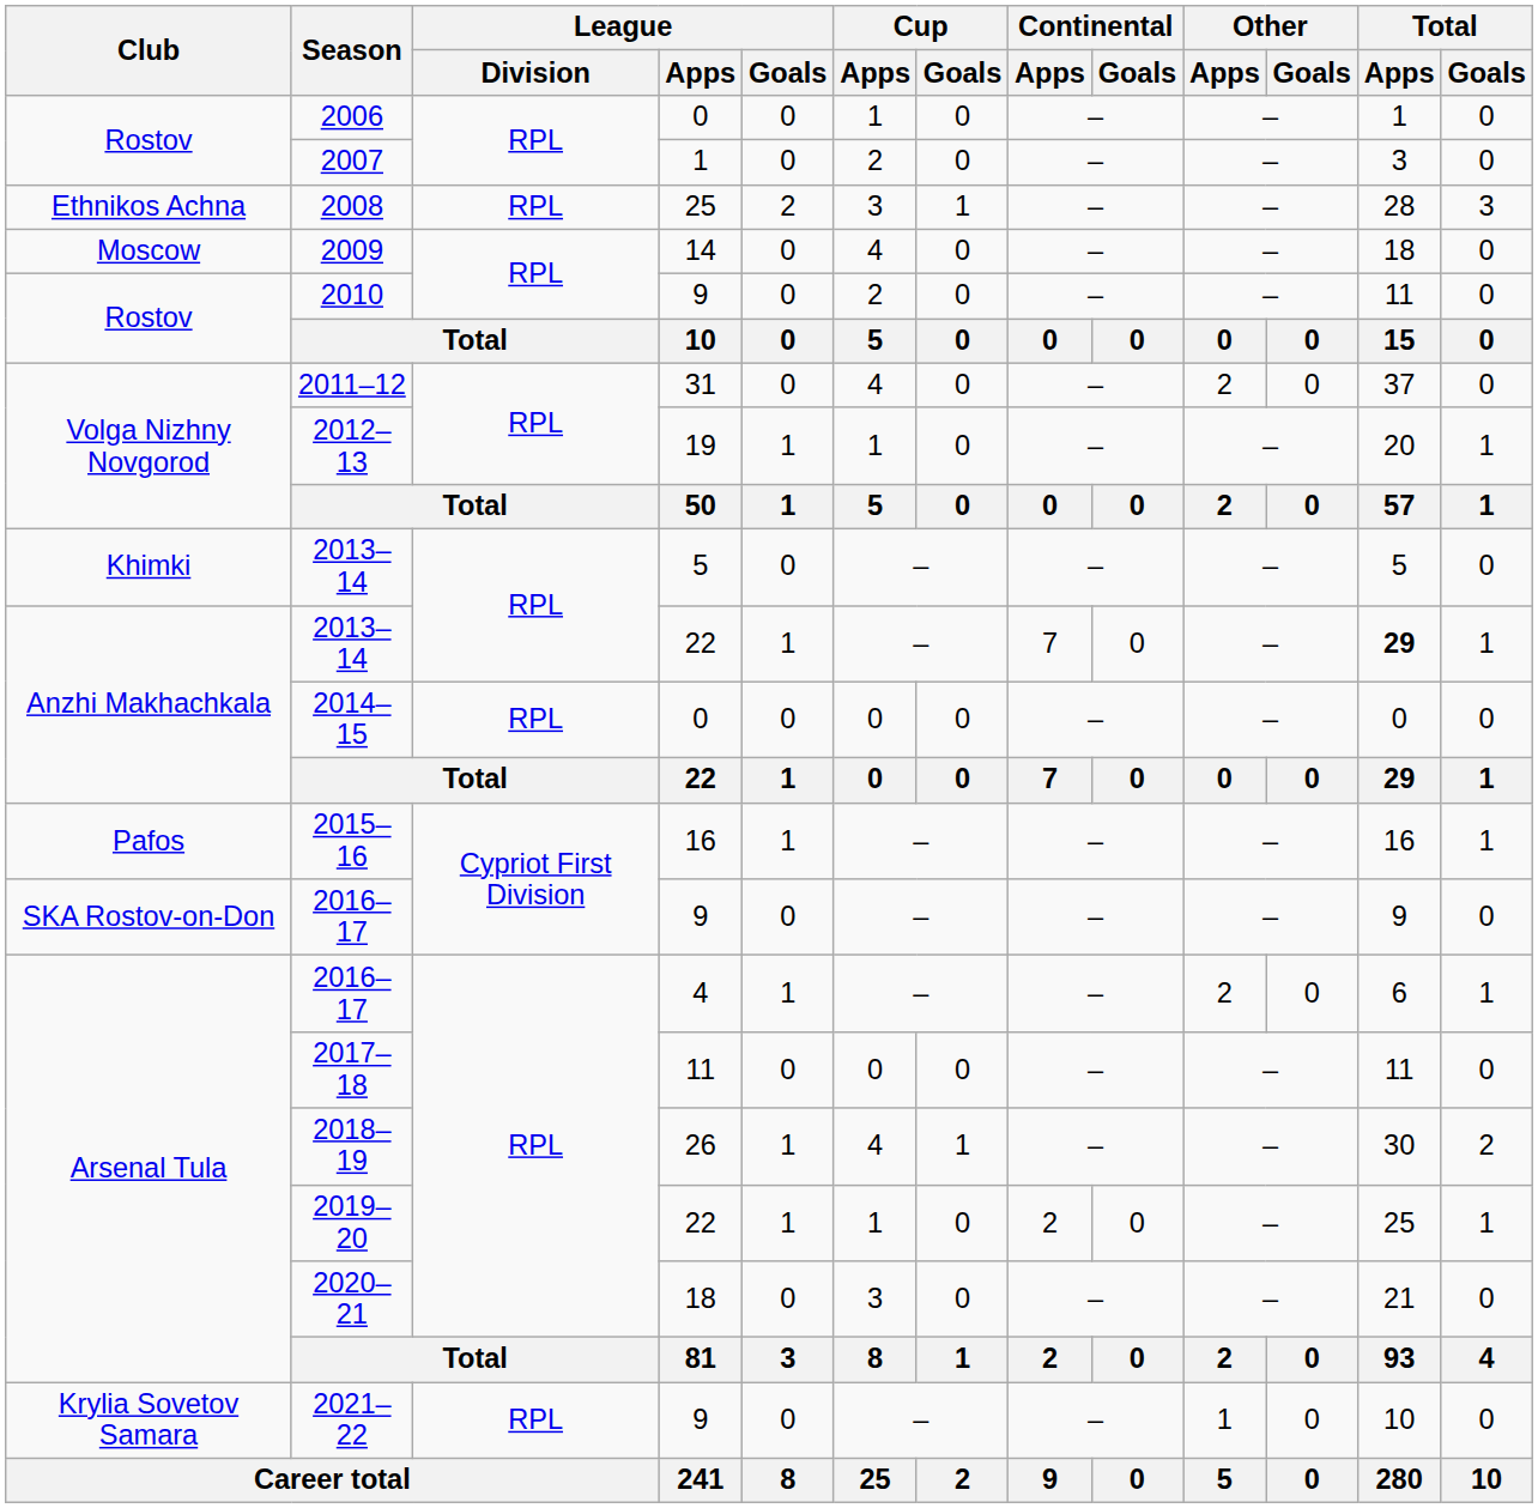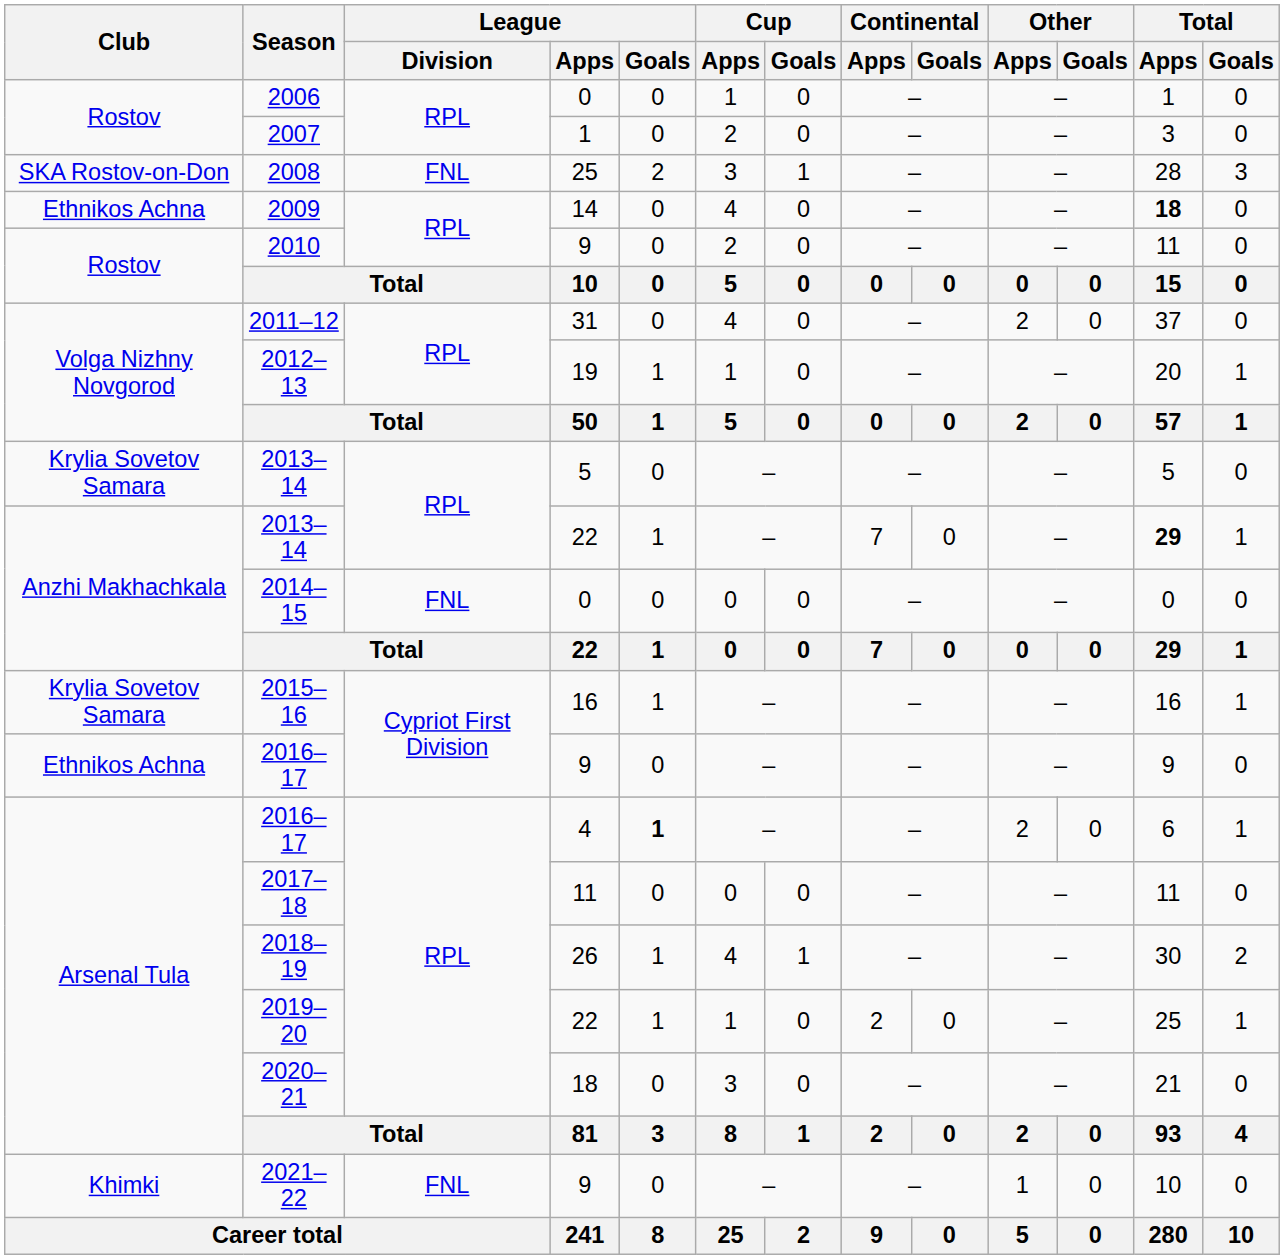2008 | Club: Ethnikos Achna -> SKA Rostov-on-Don
2008 | League / Division: RPL -> FNL
2009 | Club: Moscow -> Ethnikos Achna
2009 | Total / Apps: normal -> bold
2013–14 / 5 | Club: Khimki -> Krylia Sovetov Samara
2014–15 | League / Division: RPL -> FNL
2015–16 | Club: Pafos -> Krylia Sovetov Samara
2016–17 / 9 | Club: SKA Rostov-on-Don -> Ethnikos Achna
2016–17 / 4 | League / Goals: normal -> bold
2021–22 | Club: Krylia Sovetov Samara -> Khimki
2021–22 | League / Division: RPL -> FNL
